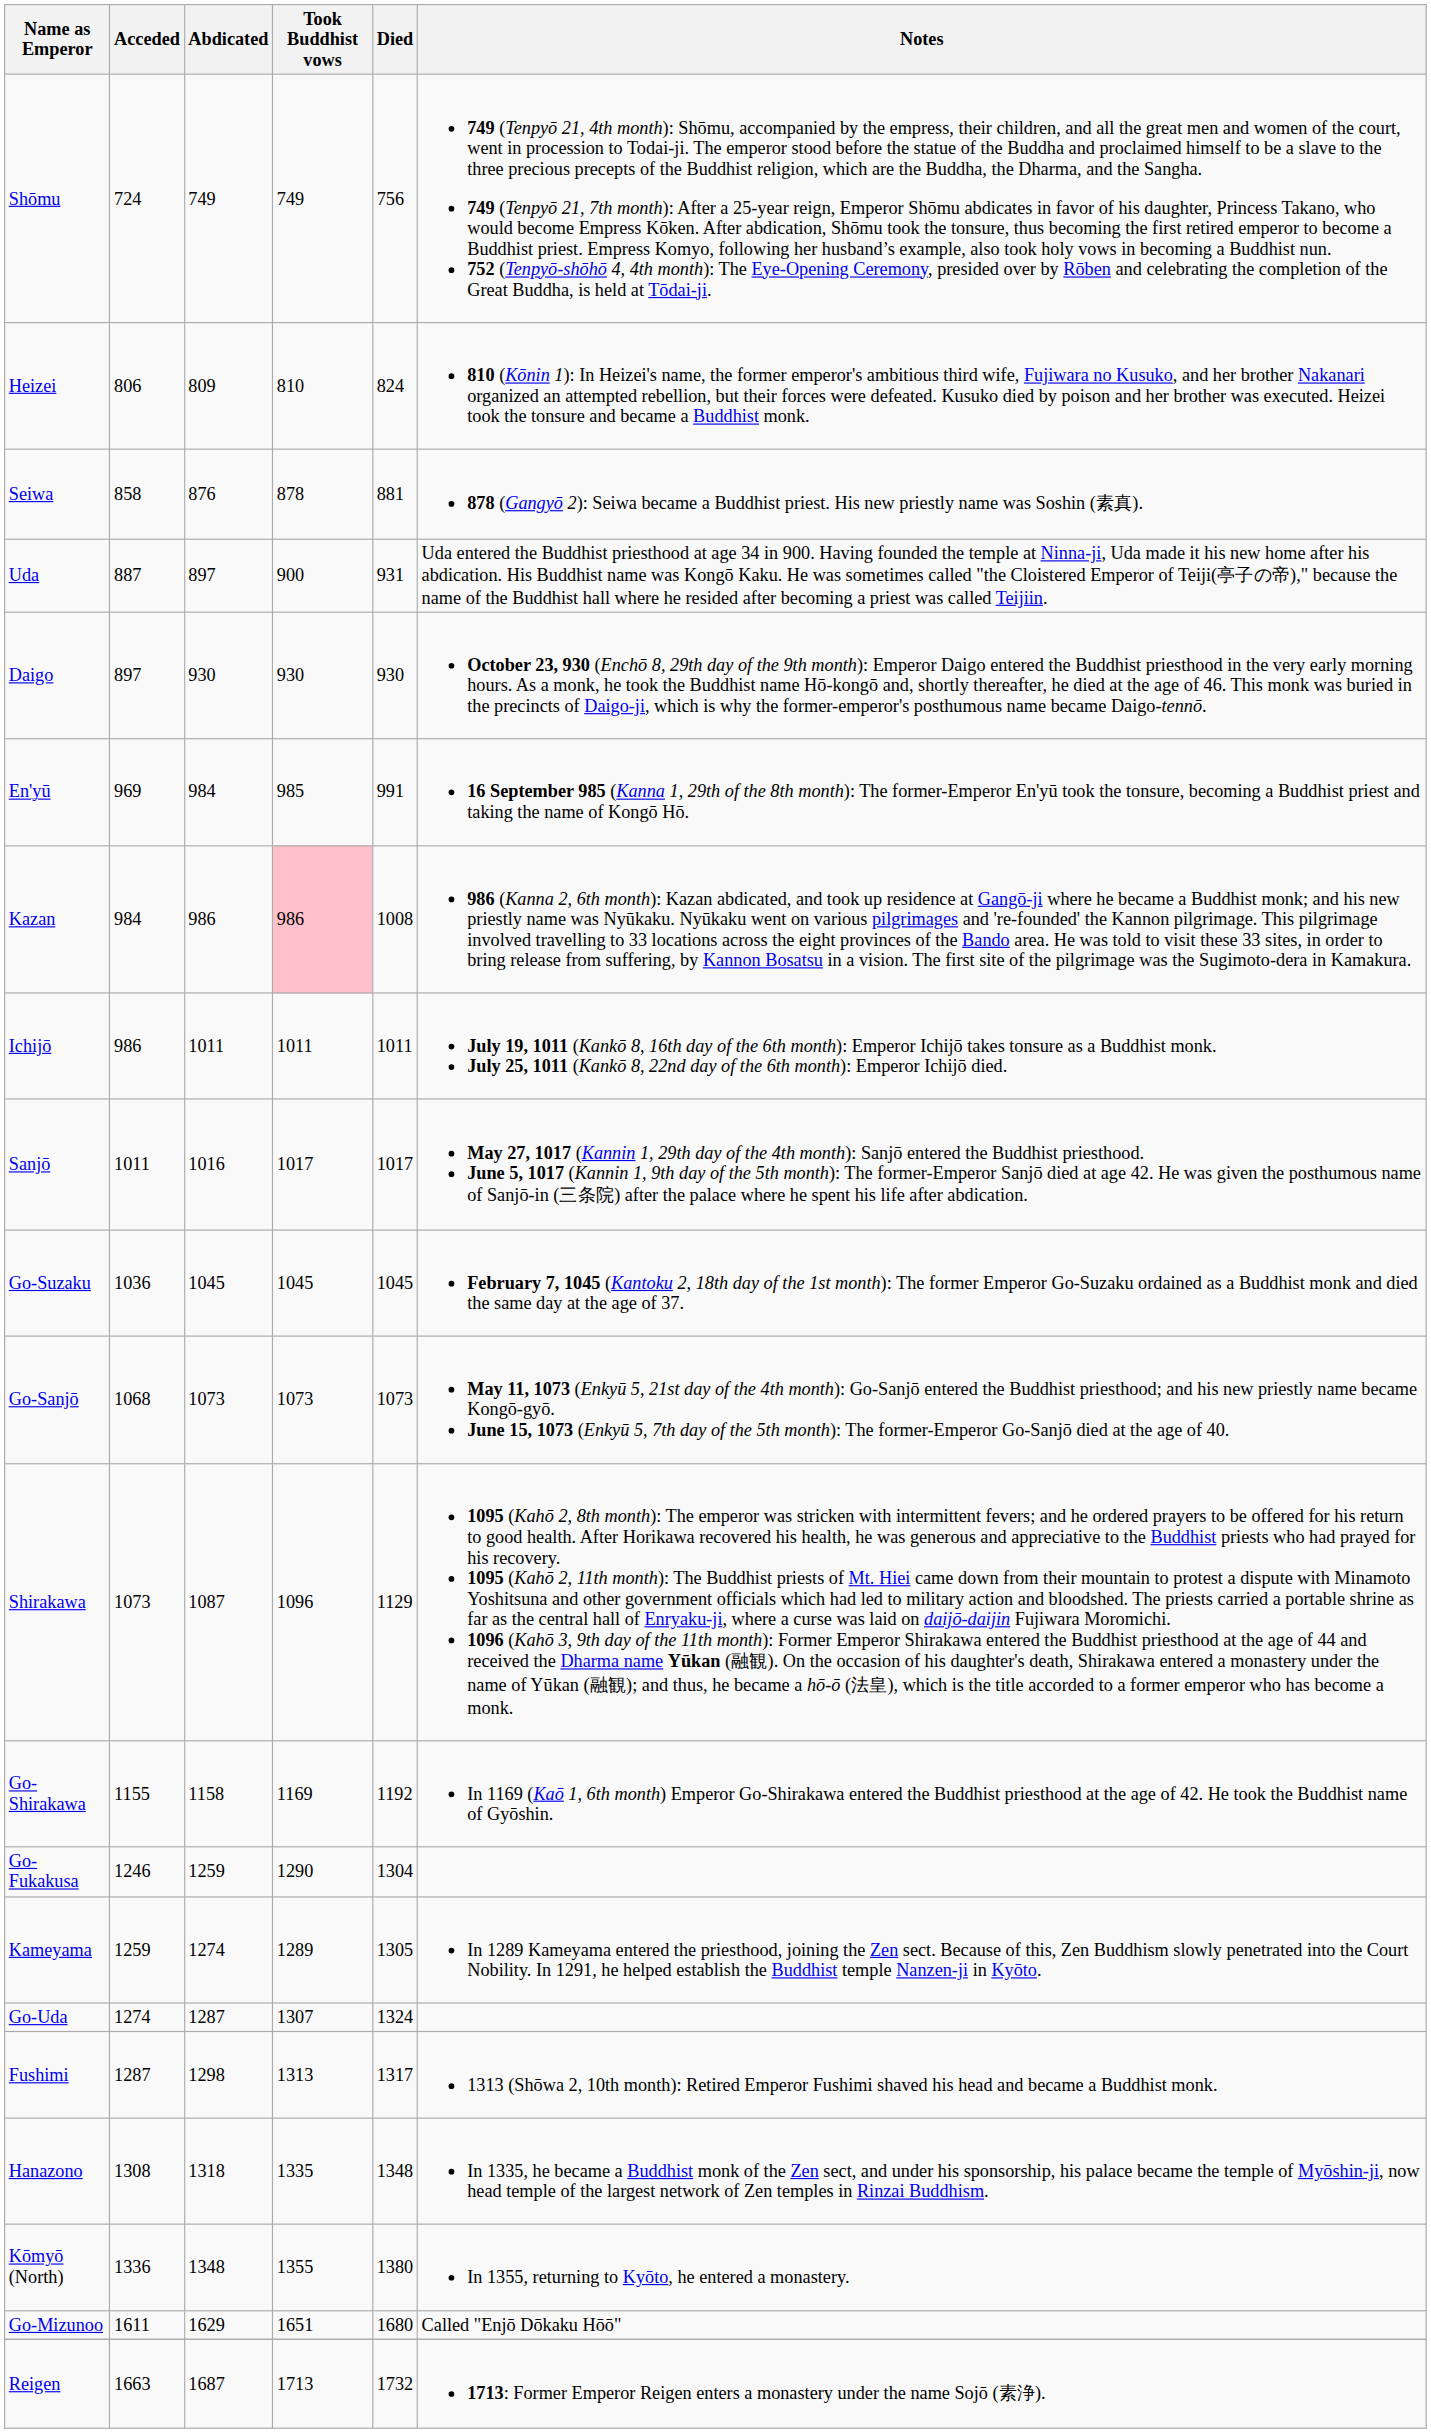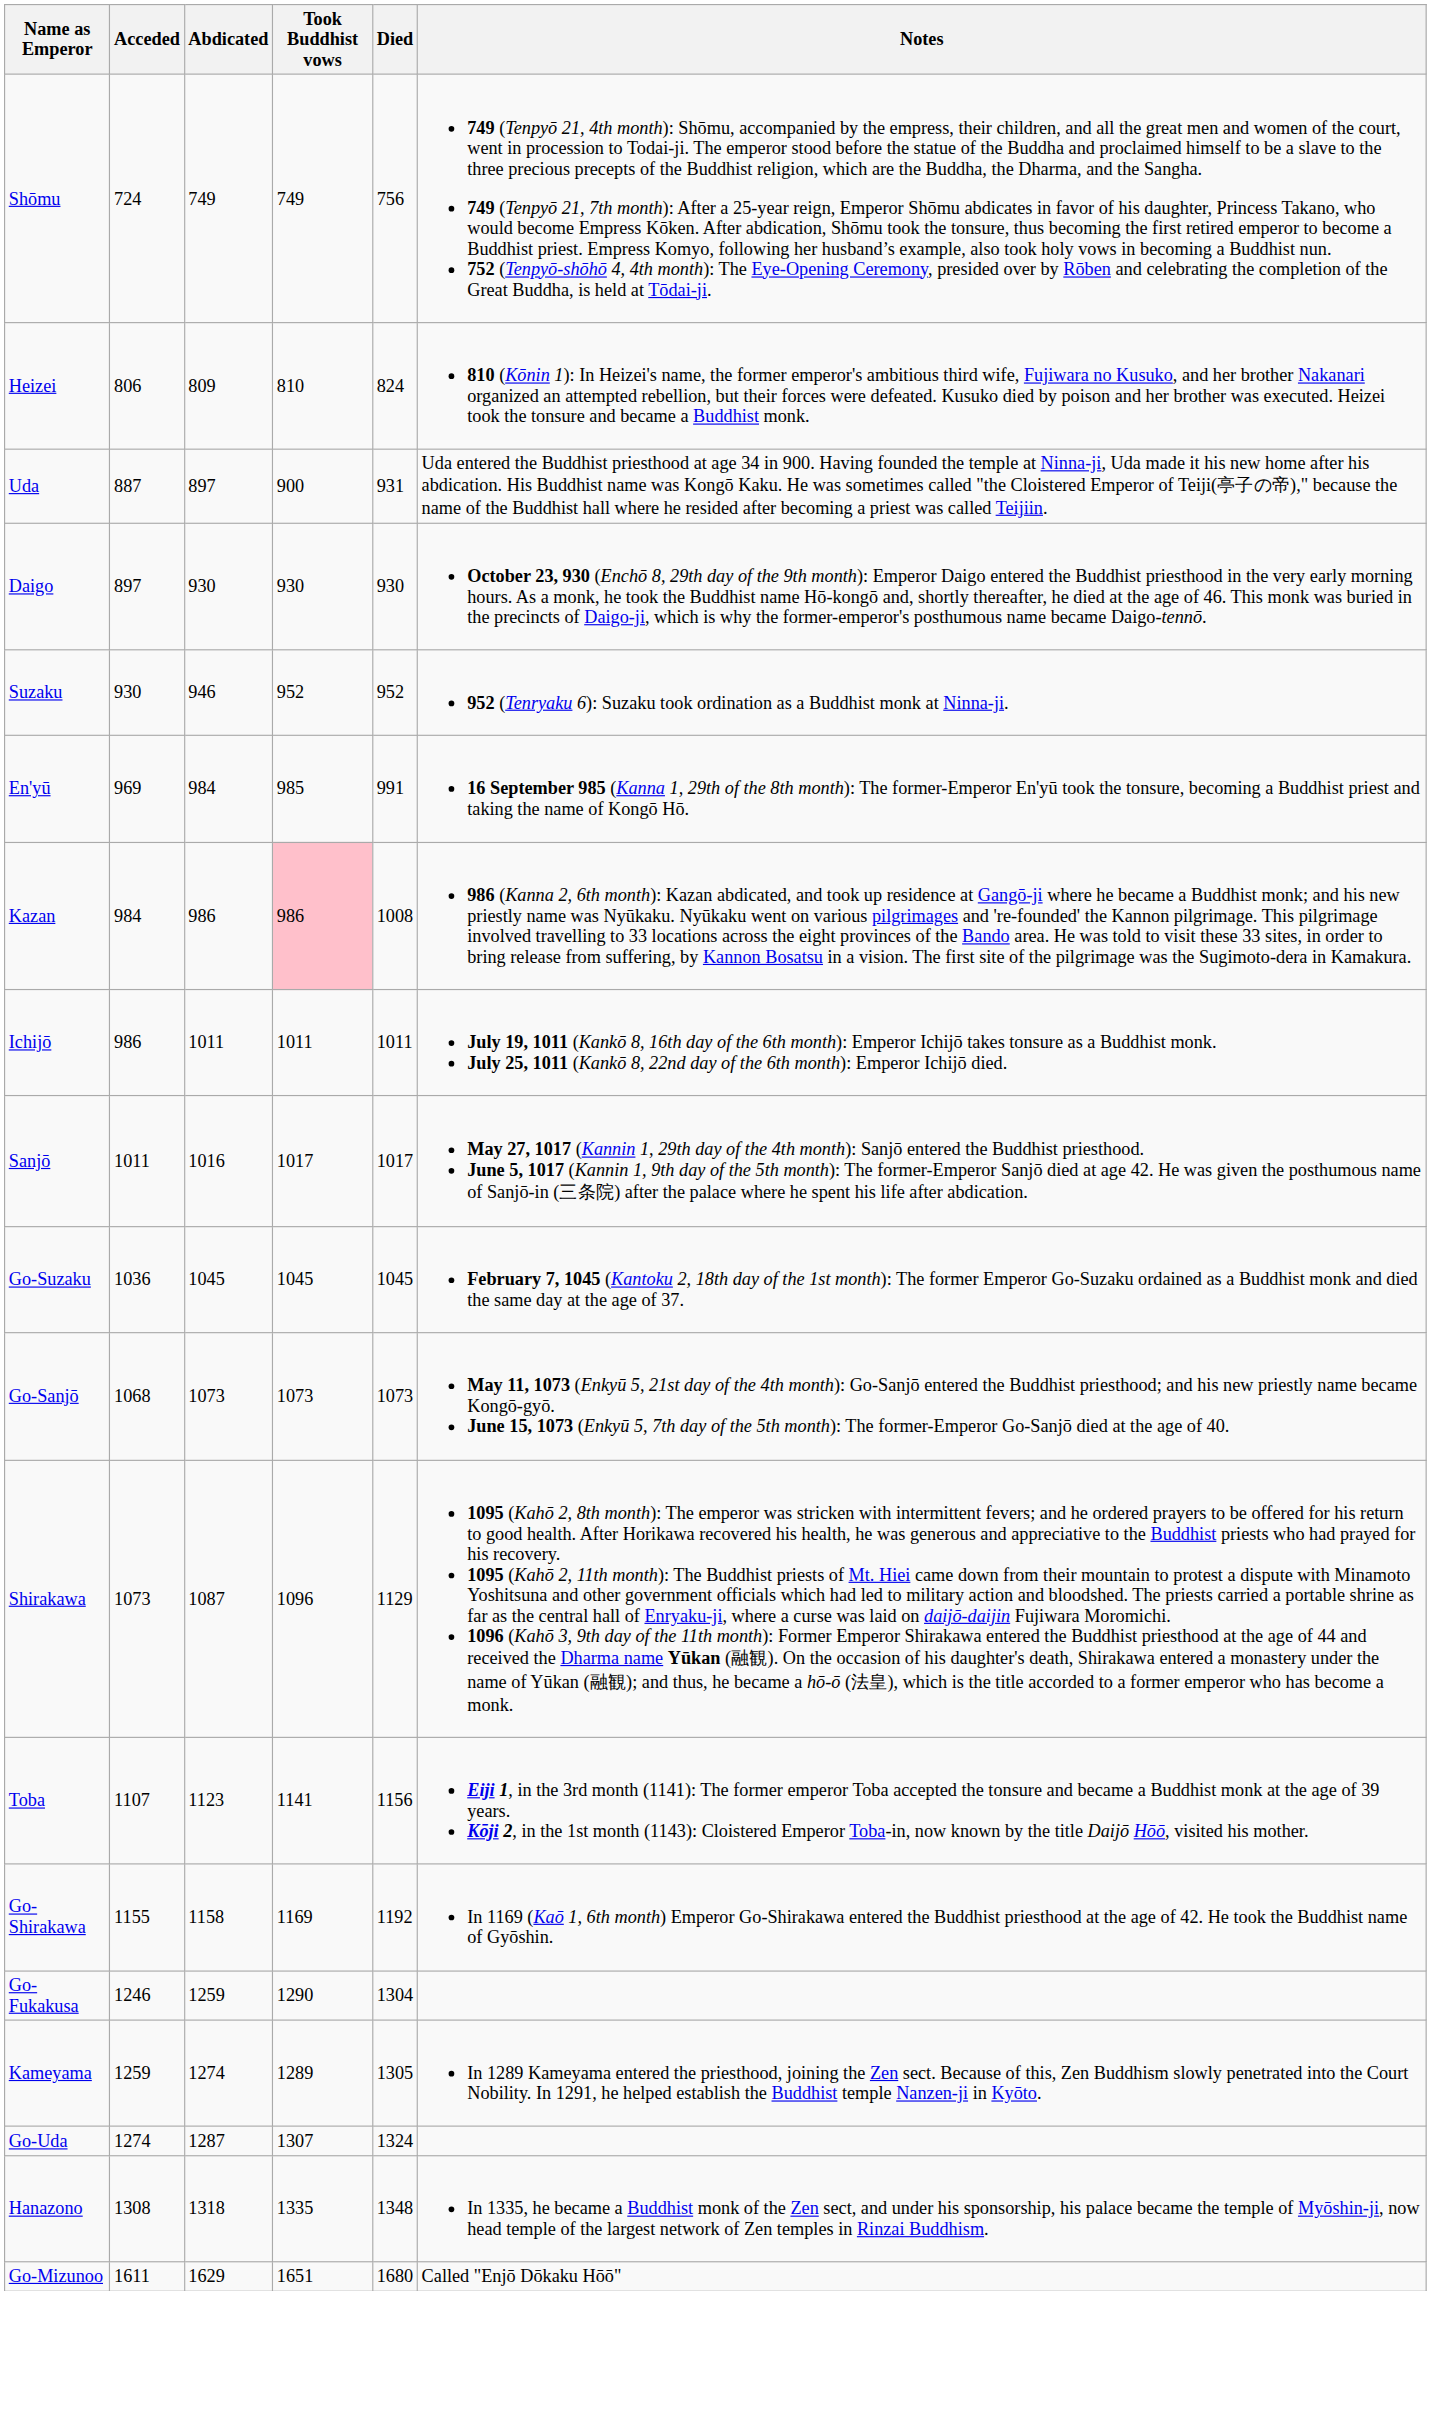- row: Seiwa | 858 | 876 | 878 | 881 | 878 (Gangyō 2): Seiwa became a Buddhist priest. His new priestly name was Soshin (素真).
+ row: Suzaku | 930 | 946 | 952 | 952 | 952 (Tenryaku 6): Suzaku took ordination as a Buddhist monk at Ninna-ji.
+ row: Toba | 1107 | 1123 | 1141 | 1156 | Eiji 1, in the 3rd month (1141): The former emperor Toba accepted the tonsure and became a Buddhist monk at the age of 39 years. Kōji 2, in the 1st month (1143): Cloistered Emperor Toba-in, now known by the title Daijō Hōō, visited his mother.
- row: Fushimi | 1287 | 1298 | 1313 | 1317 | 1313 (Shōwa 2, 10th month): Retired Emperor Fushimi shaved his head and became a Buddhist monk.
- row: Kōmyō (North) | 1336 | 1348 | 1355 | 1380 | In 1355, returning to Kyōto, he entered a monastery.
- row: Reigen | 1663 | 1687 | 1713 | 1732 | 1713: Former Emperor Reigen enters a monastery under the name Sojō (素浄).
